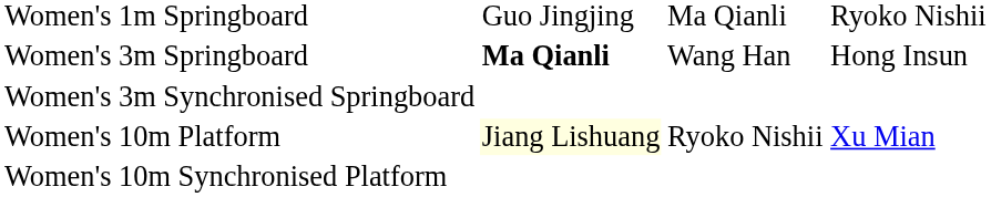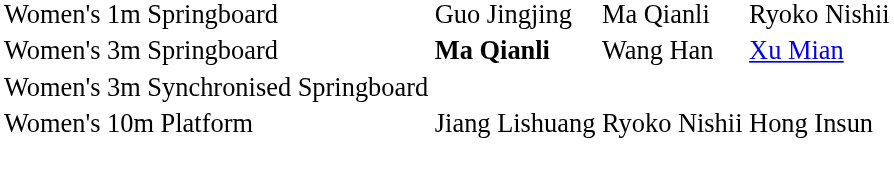Women's 3m Springboard | column 4: Hong Insun -> Xu Mian
Women's 10m Platform | column 2: lightyellow background -> no background
Women's 10m Platform | column 4: Xu Mian -> Hong Insun
- row: Women's 10m Synchronised Platform
